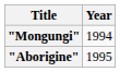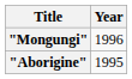"Mongungi" | Year: 1994 -> 1996
